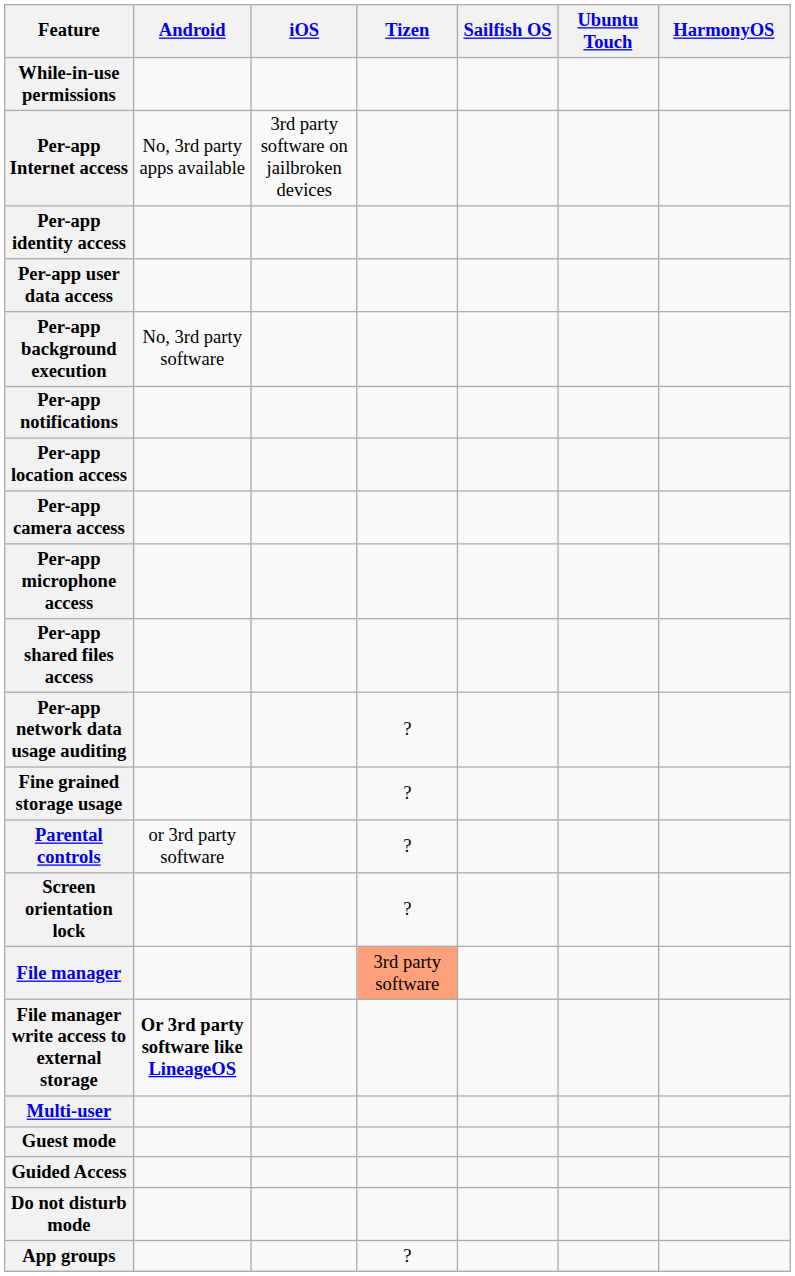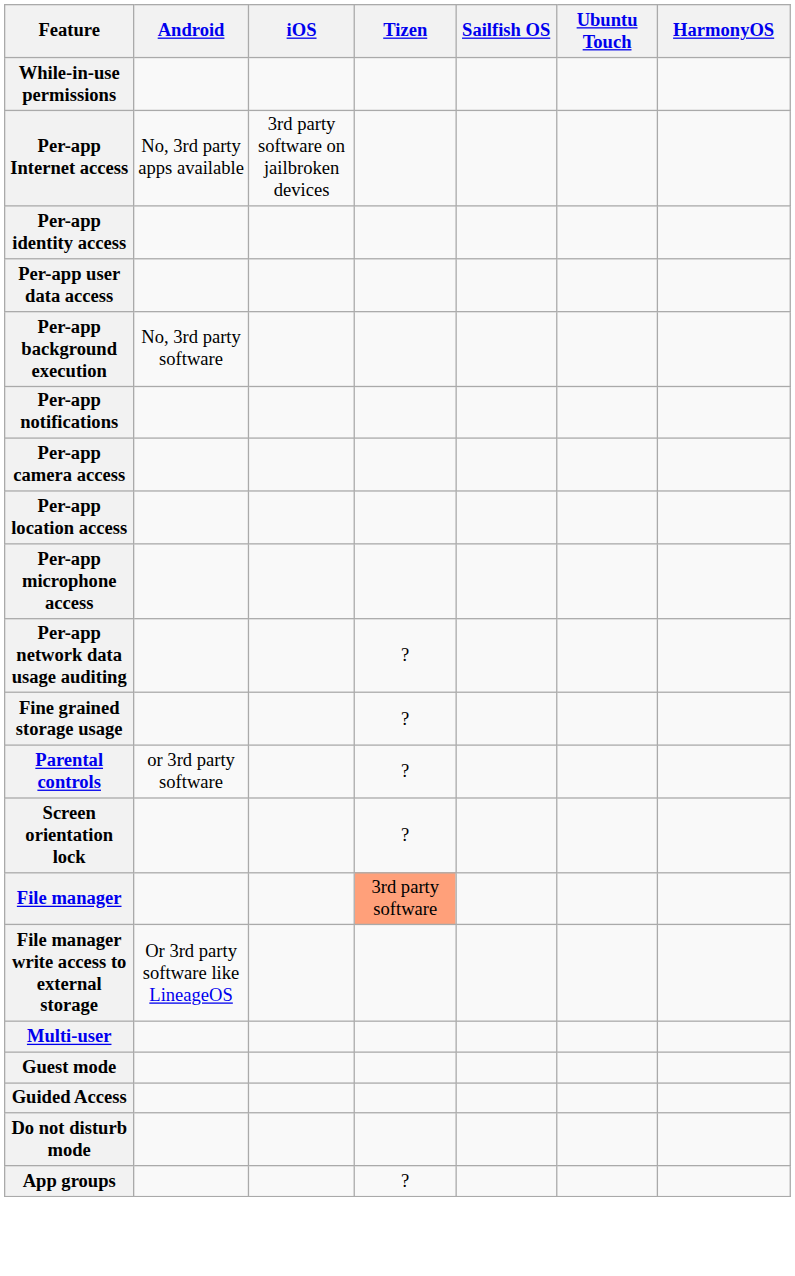rows swapped: Per-app location access <-> Per-app camera access
- row: Per-app shared files access
File manager write access to external storage | Android: bold -> normal
